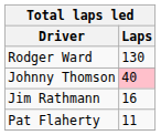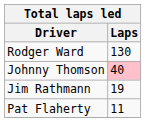Jim Rathmann | Laps: 16 -> 19
